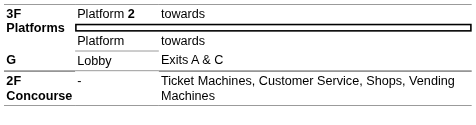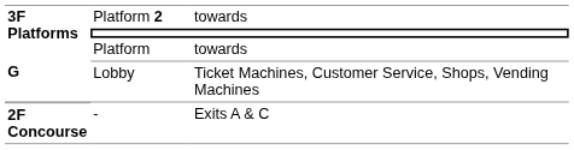Lobby | column 3: Exits A & C -> Ticket Machines, Customer Service, Shops, Vending Machines
- | column 3: Ticket Machines, Customer Service, Shops, Vending Machines -> Exits A & C
